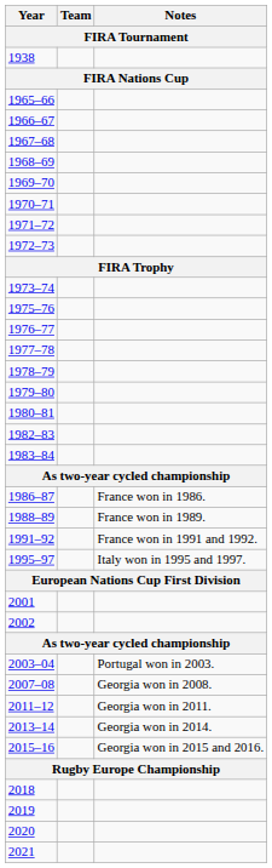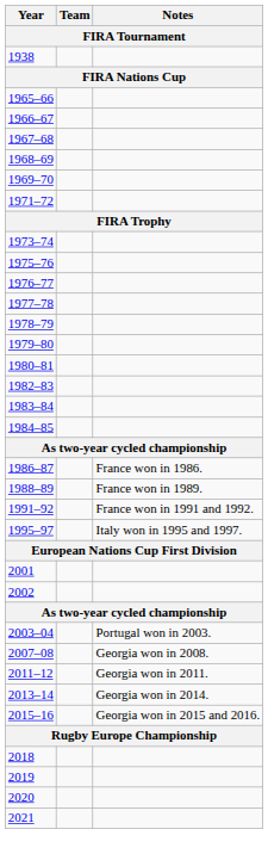- row: 1970–71
- row: 1972–73
+ row: 1984–85
